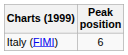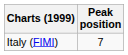Italy (FIMI) | Peak position: 6 -> 7
